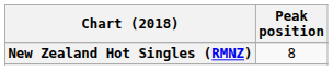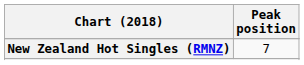New Zealand Hot Singles (RMNZ) | Peak position: 8 -> 7
